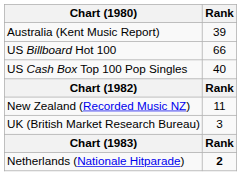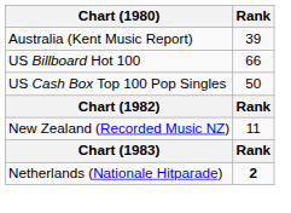US Cash Box Top 100 Pop Singles | Rank: 40 -> 50
- row: UK (British Market Research Bureau) | 3
